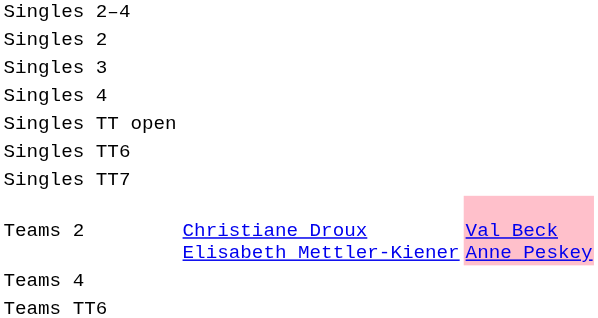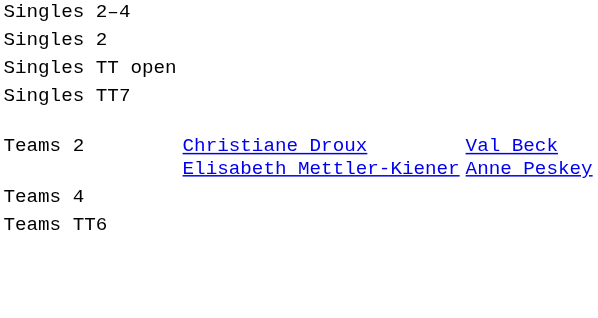- row: Singles 3
- row: Singles 4
- row: Singles TT6
Teams 2 | column 3: pink background -> no background
